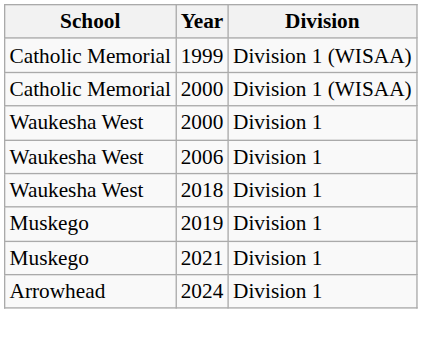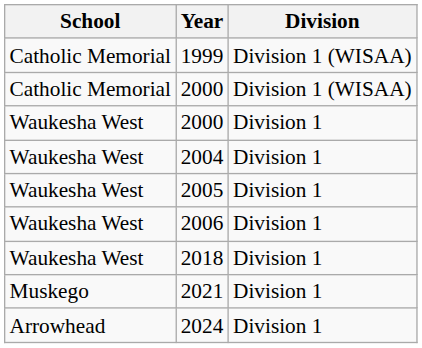+ row: Waukesha West | 2004 | Division 1
+ row: Waukesha West | 2005 | Division 1
- row: Muskego | 2019 | Division 1
